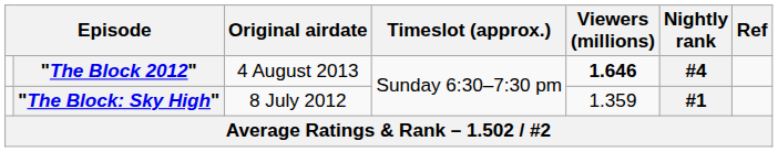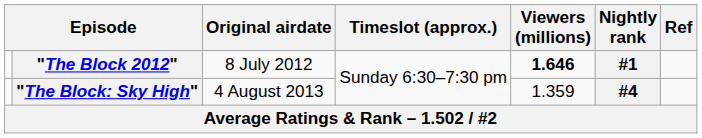"The Block 2012" | Original airdate: 4 August 2013 -> 8 July 2012
"The Block 2012" | Nightly rank: #4 -> #1
"The Block: Sky High" | Original airdate: 8 July 2012 -> 4 August 2013
"The Block: Sky High" | Nightly rank: #1 -> #4
